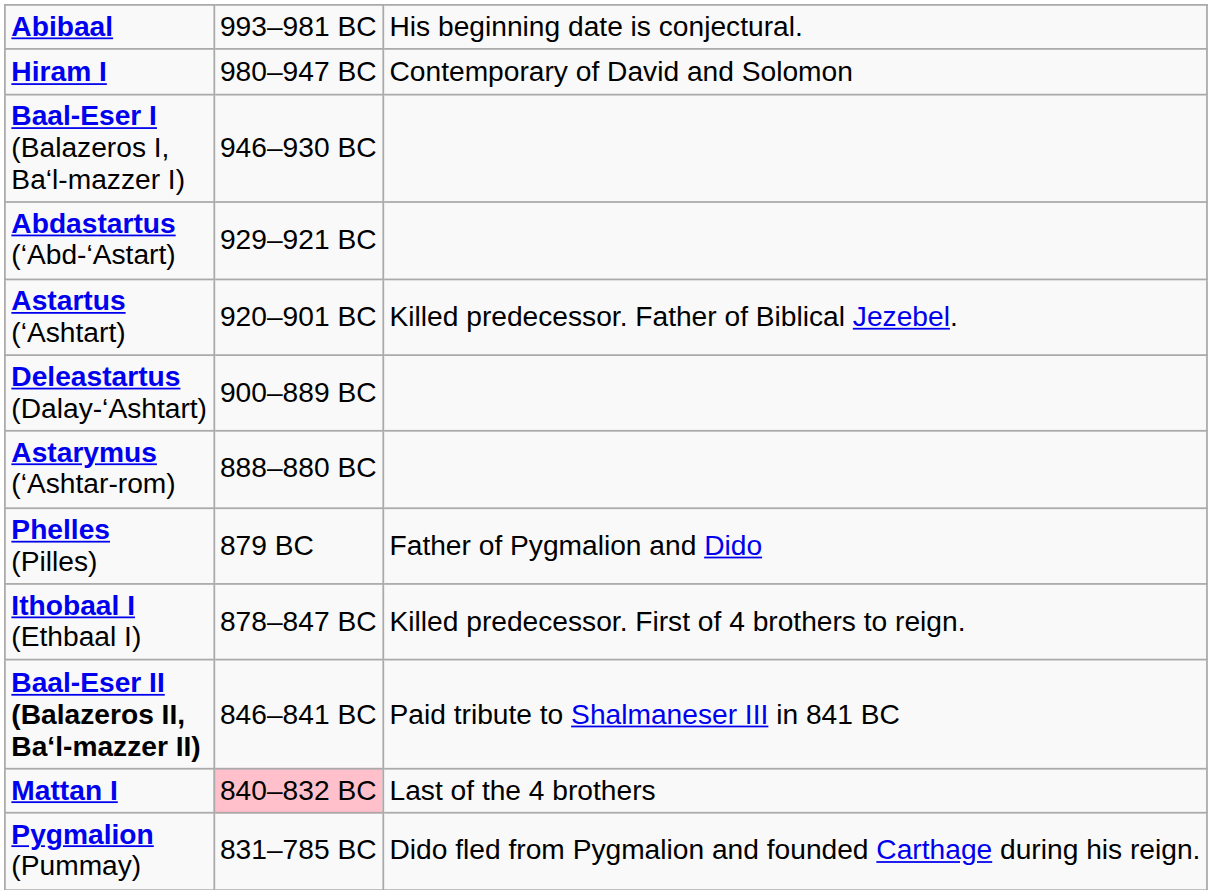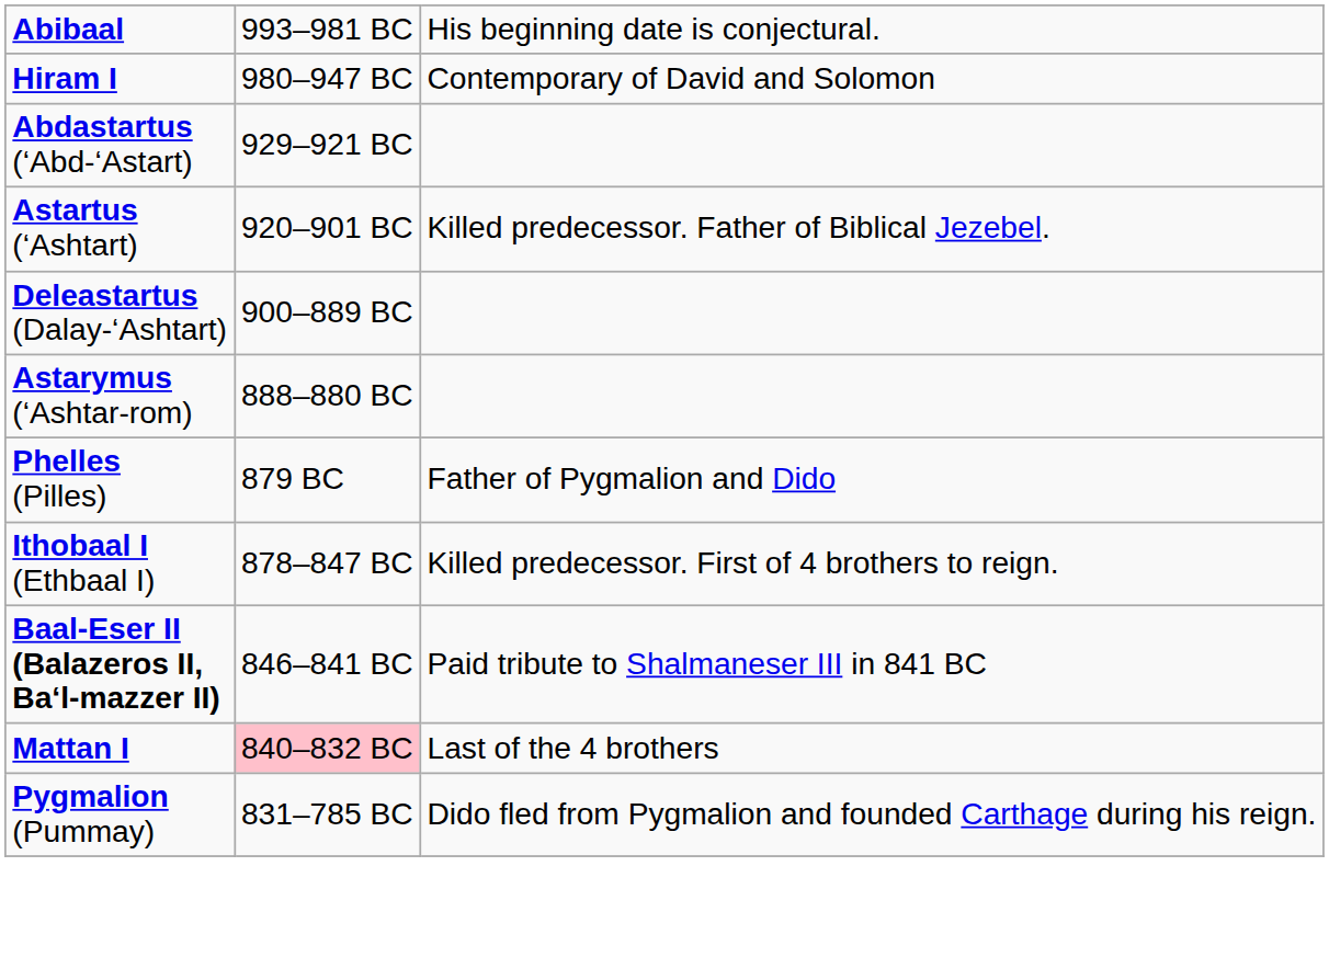- row: Baal-Eser I (Balazeros I, Ba‘l-mazzer I) | 946–930 BC
